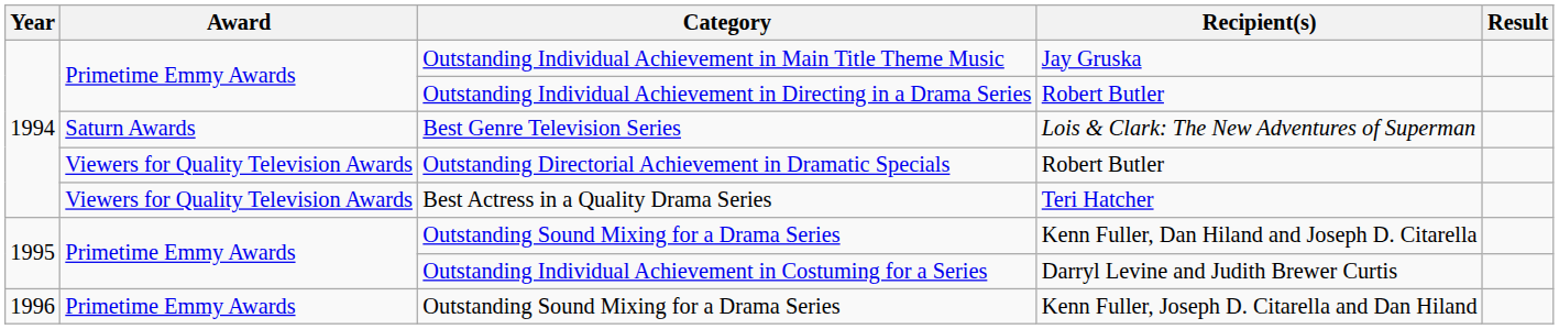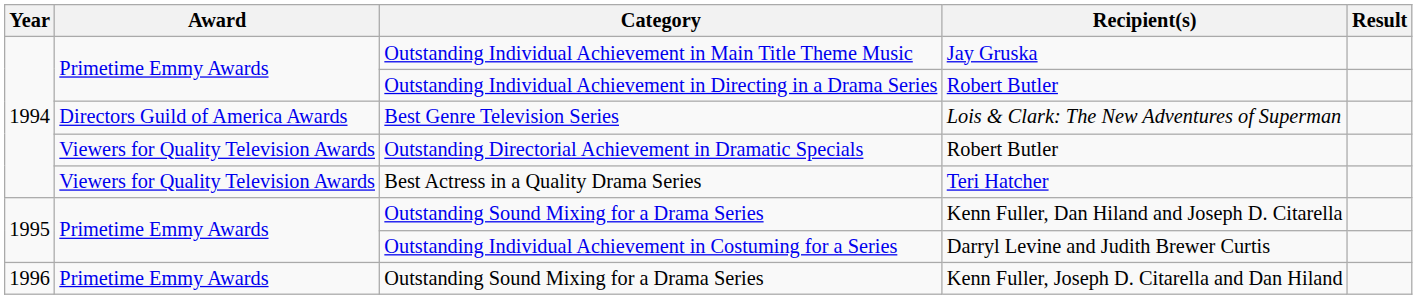Best Genre Television Series | Award: Saturn Awards -> Directors Guild of America Awards
